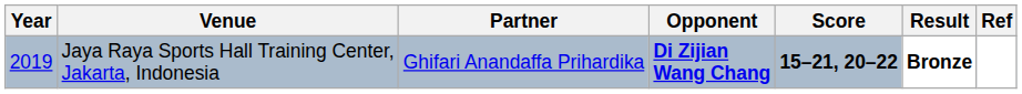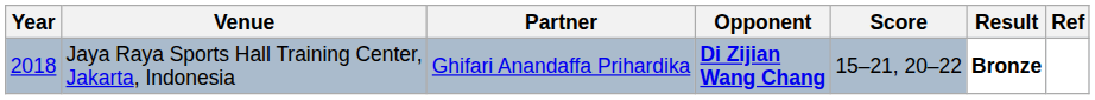Jaya Raya Sports Hall Training Center, Jakarta, Indonesia | Year: 2019 -> 2018
Jaya Raya Sports Hall Training Center, Jakarta, Indonesia | Score: bold -> normal
